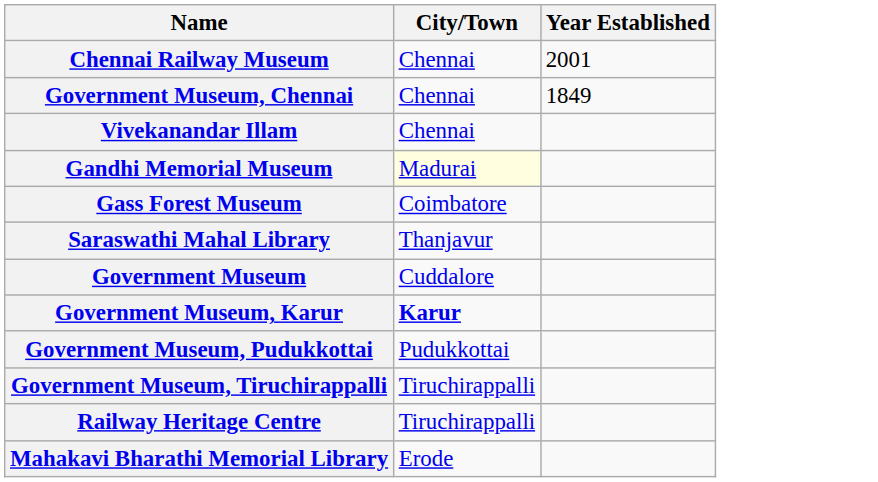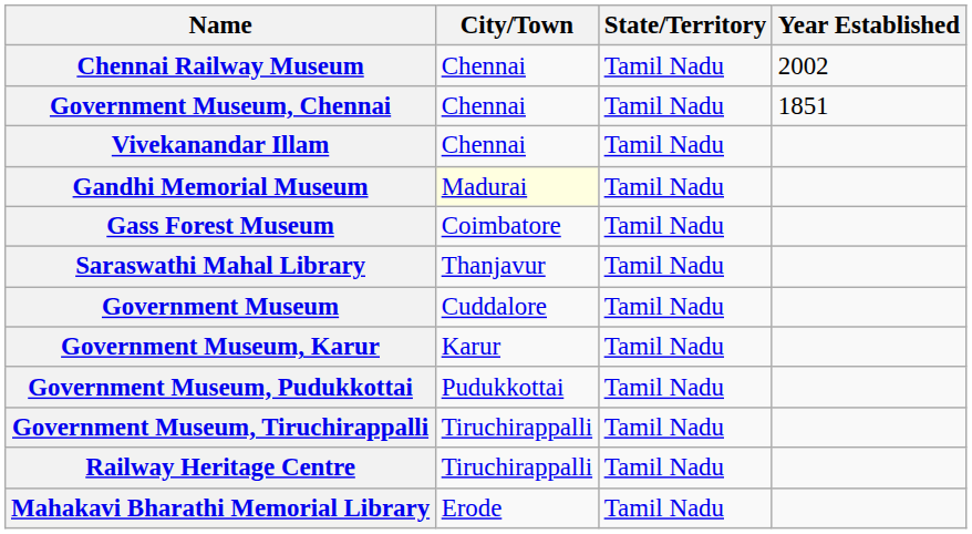+ column: State/Territory | Tamil Nadu | Tamil Nadu | Tamil Nadu | Tamil Nadu | Tamil Nadu | Tamil Nadu | Tamil Nadu | Tamil Nadu | Tamil Nadu | Tamil Nadu | Tamil Nadu | Tamil Nadu
Chennai Railway Museum | Year Established: 2001 -> 2002
Government Museum, Chennai | Year Established: 1849 -> 1851
Government Museum, Karur | City/Town: bold -> normal
